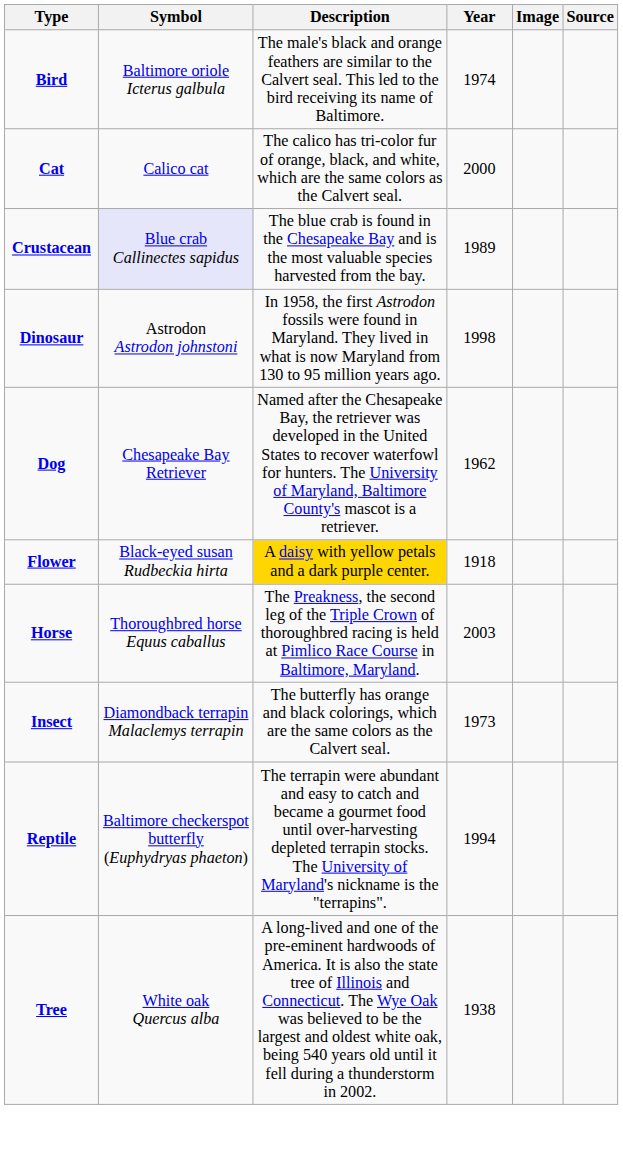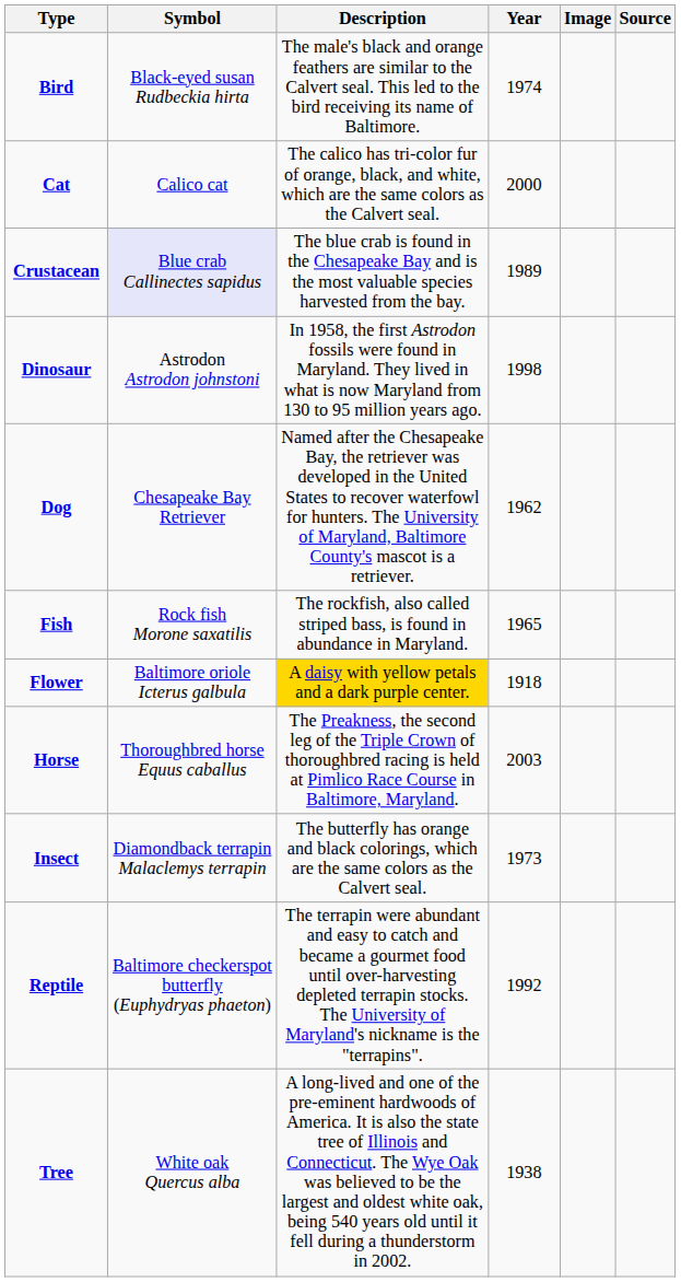Bird | Symbol: Baltimore oriole Icterus galbula -> Black-eyed susan Rudbeckia hirta
+ row: Fish | Rock fish Morone saxatilis | The rockfish, also called striped bass, is found in abundance in Maryland. | 1965
Flower | Symbol: Black-eyed susan Rudbeckia hirta -> Baltimore oriole Icterus galbula
Reptile | Year: 1994 -> 1992
